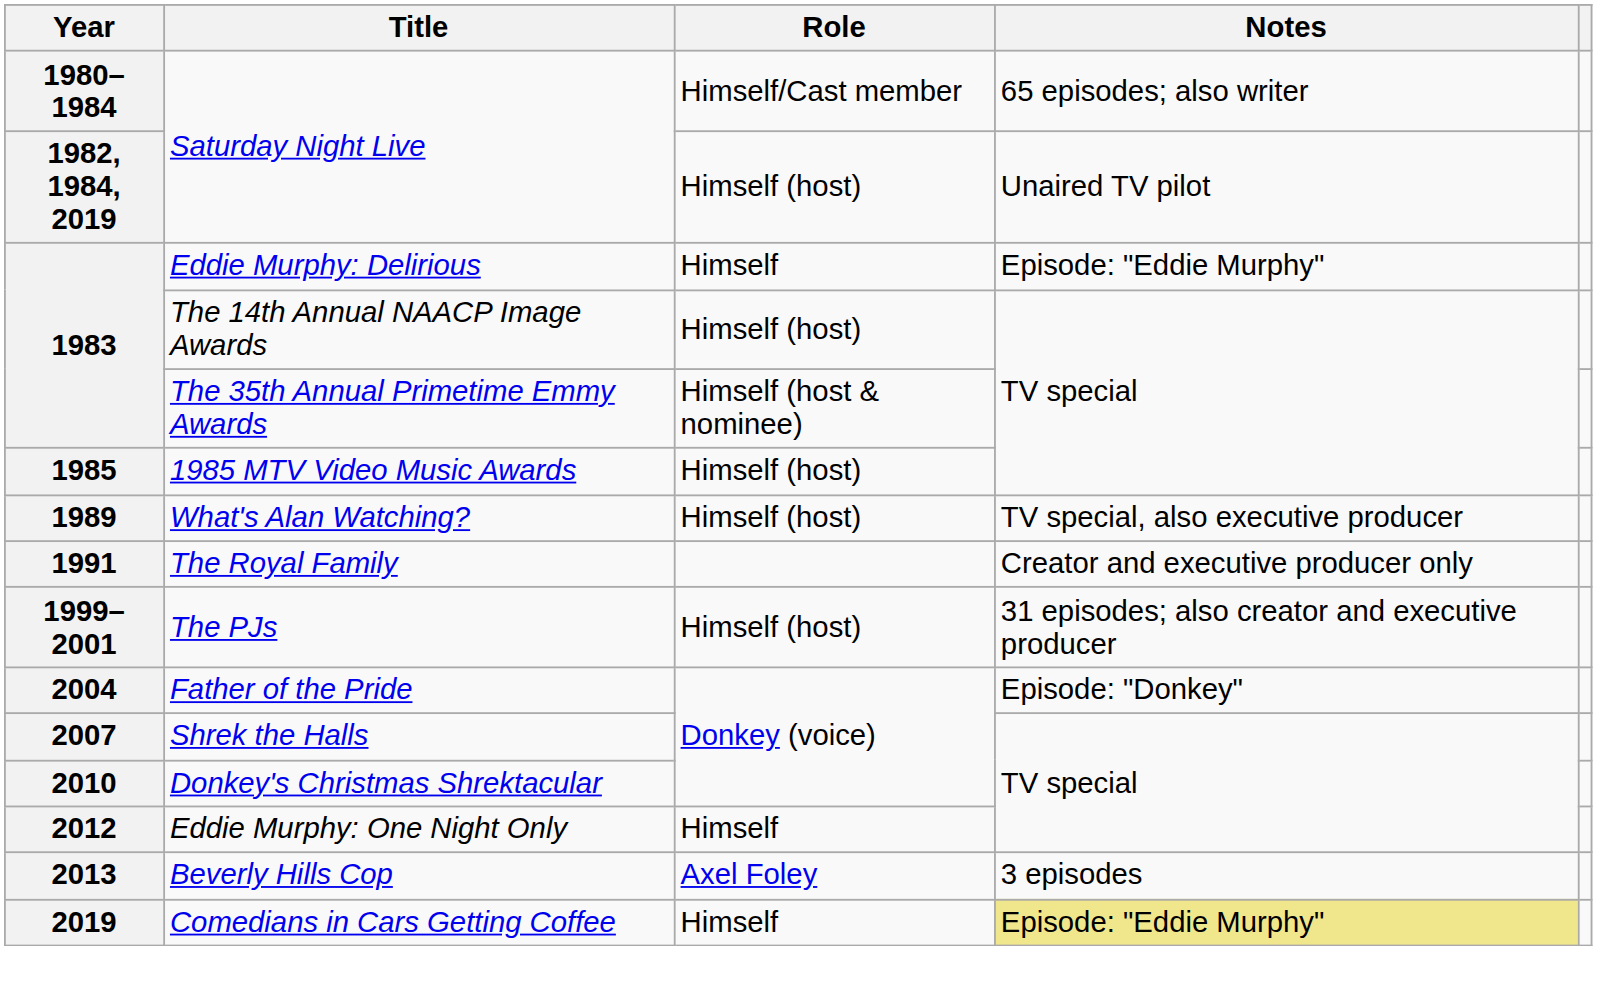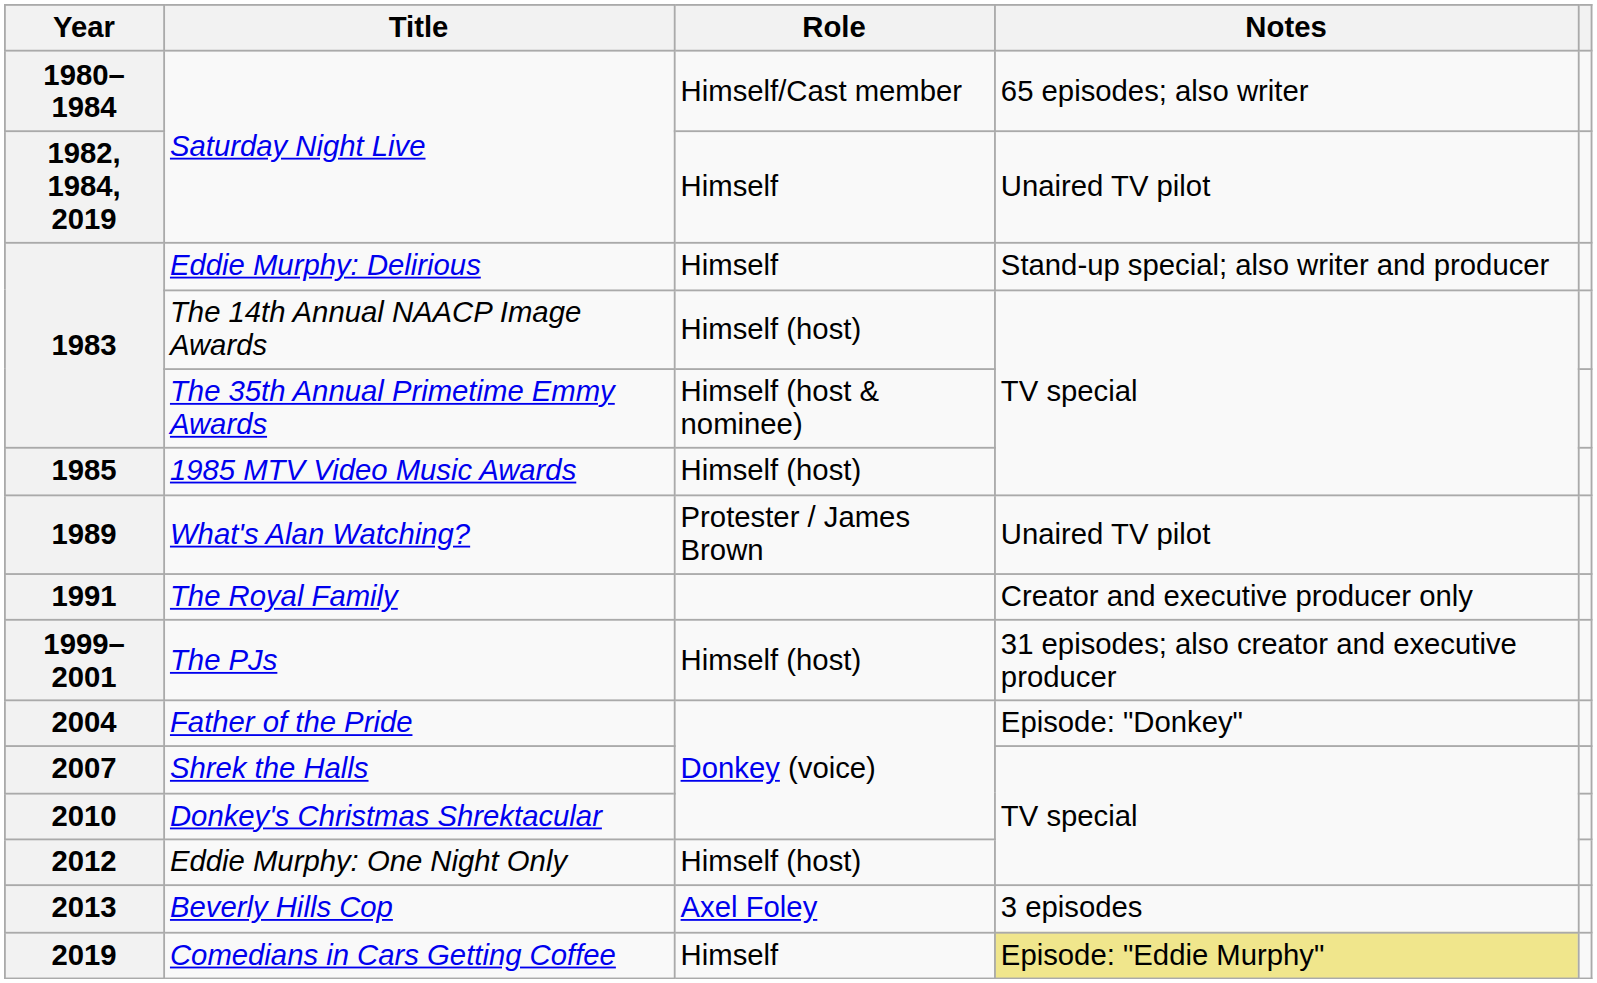1982, 1984, 2019 / Saturday Night Live | Role: Himself (host) -> Himself
Eddie Murphy: Delirious | Notes: Episode: "Eddie Murphy" -> Stand-up special; also writer and producer
What's Alan Watching? | Role: Himself (host) -> Protester / James Brown
What's Alan Watching? | Notes: TV special, also executive producer -> Unaired TV pilot
Eddie Murphy: One Night Only | Role: Himself -> Himself (host)
